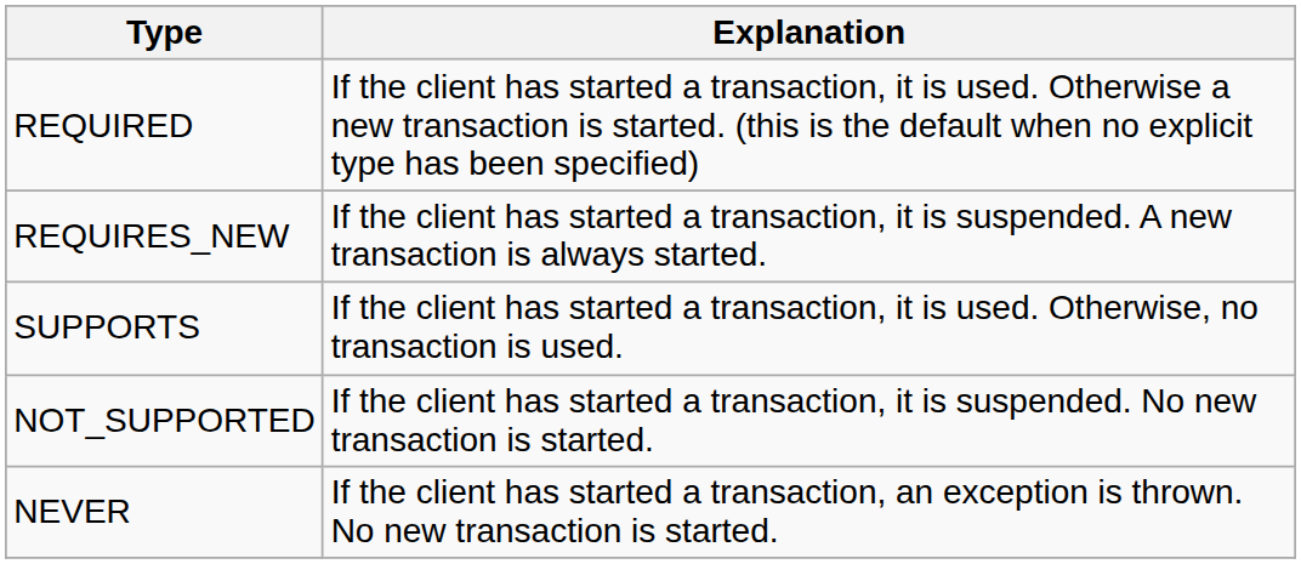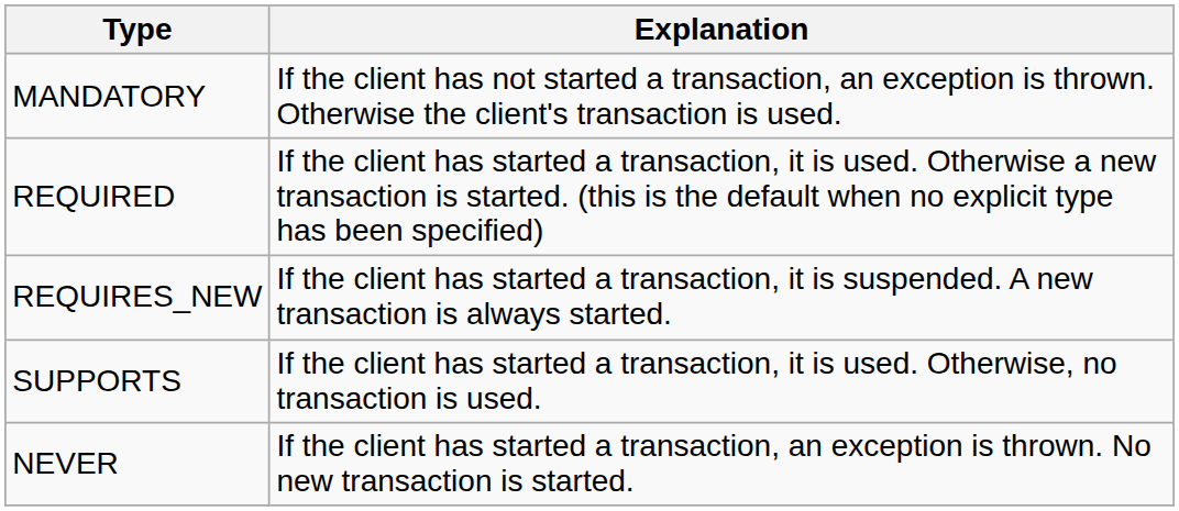+ row: MANDATORY | If the client has not started a transaction, an exception is thrown. Otherwise the client's transaction is used.
- row: NOT_SUPPORTED | If the client has started a transaction, it is suspended. No new transaction is started.
